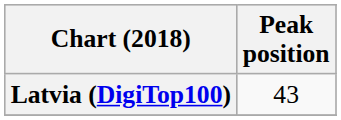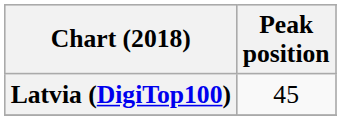Latvia (DigiTop100) | Peak position: 43 -> 45
